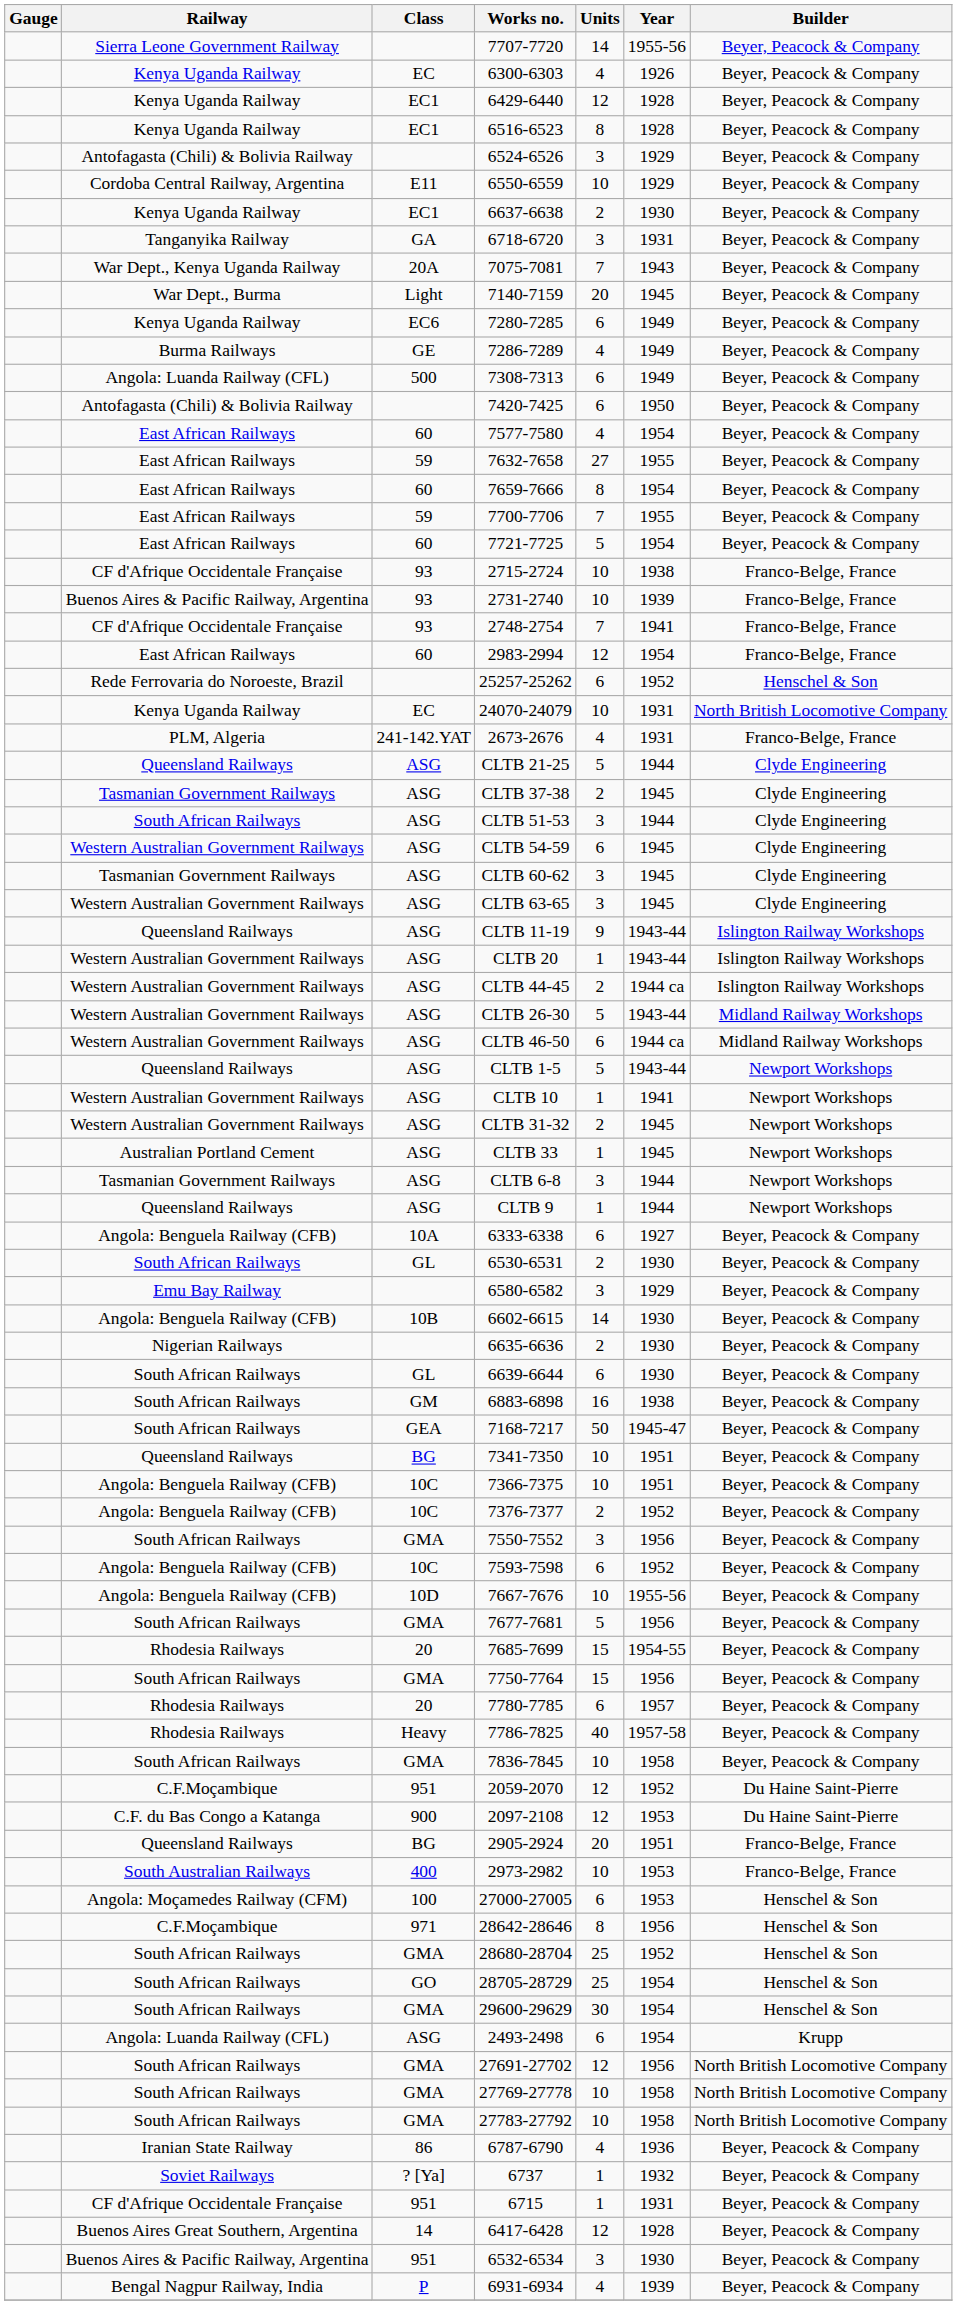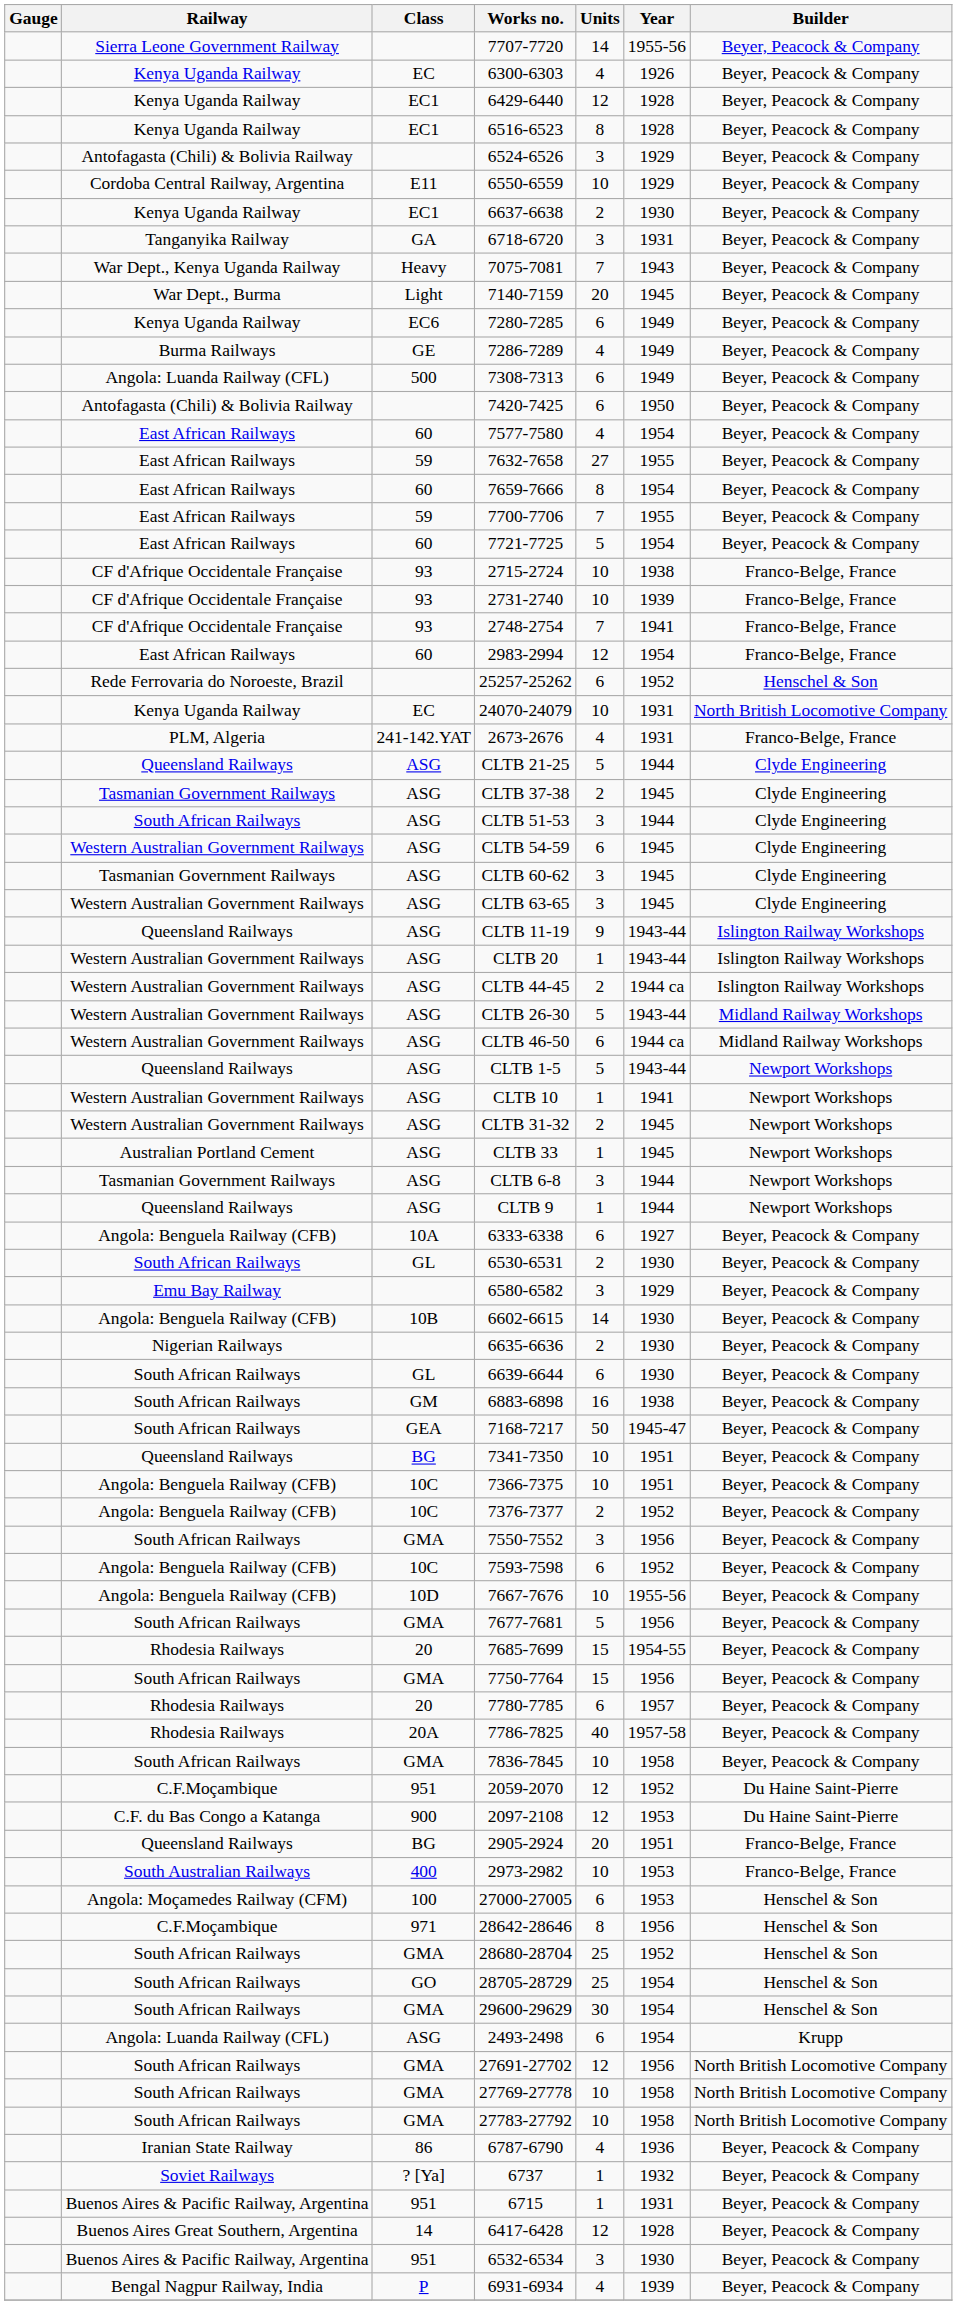7075-7081 | Class: 20A -> Heavy
2731-2740 | Railway: Buenos Aires & Pacific Railway, Argentina -> CF d'Afrique Occidentale Française
7786-7825 | Class: Heavy -> 20A
6715 | Railway: CF d'Afrique Occidentale Française -> Buenos Aires & Pacific Railway, Argentina
